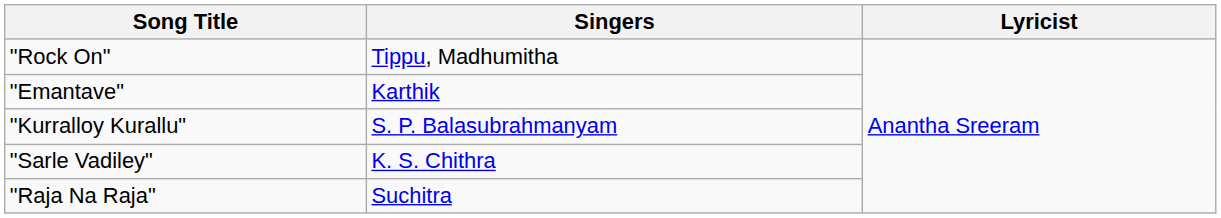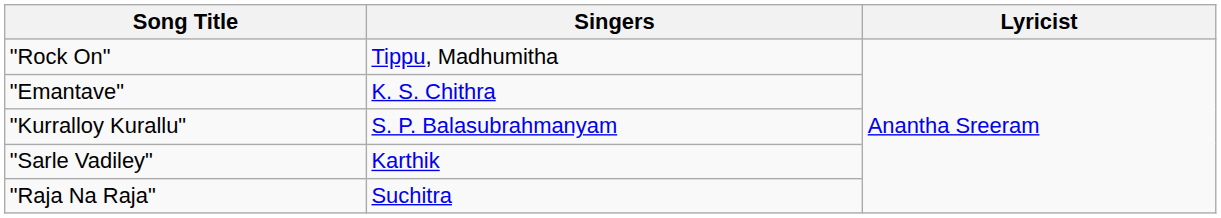"Emantave" | Singers: Karthik -> K. S. Chithra
"Sarle Vadiley" | Singers: K. S. Chithra -> Karthik
